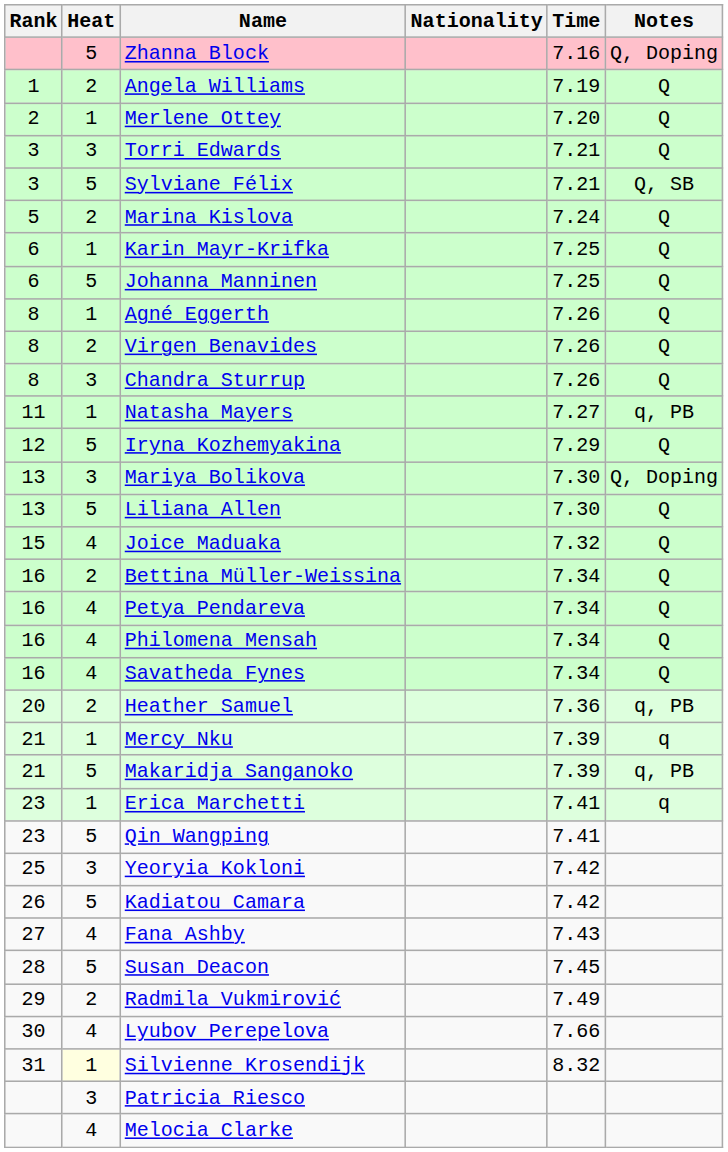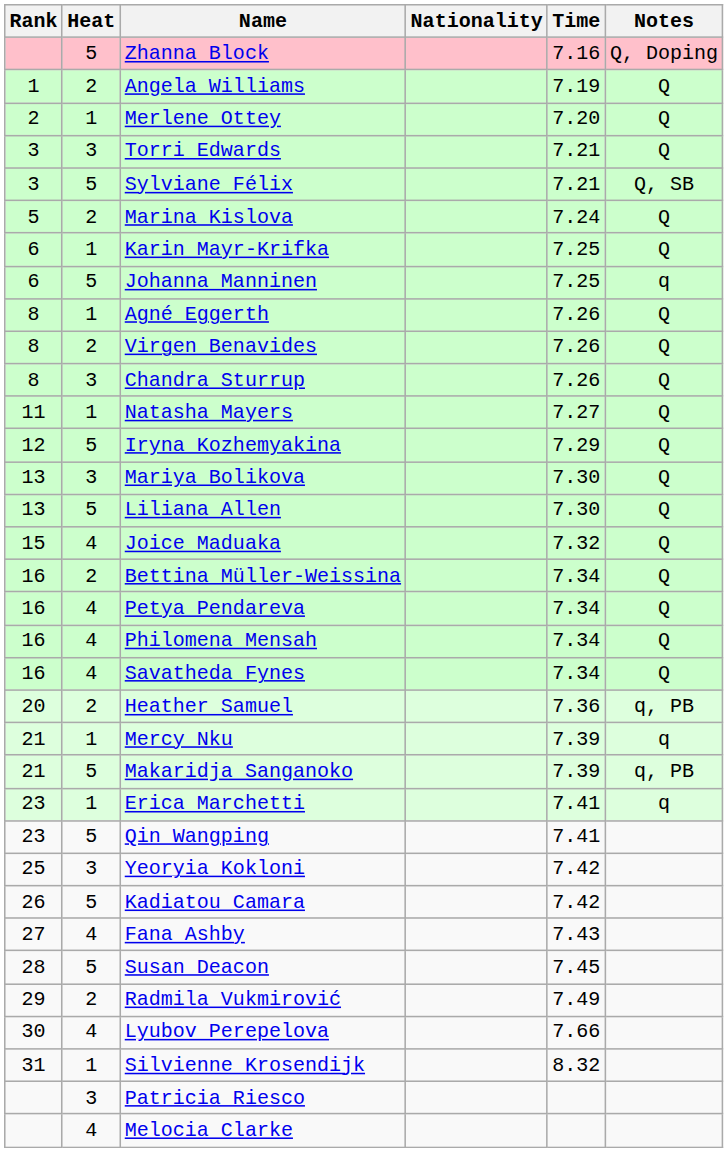Johanna Manninen | Notes: Q -> q
Natasha Mayers | Notes: q, PB -> Q
Mariya Bolikova | Notes: Q, Doping -> Q
Silvienne Krosendijk | Heat: lightyellow background -> no background
